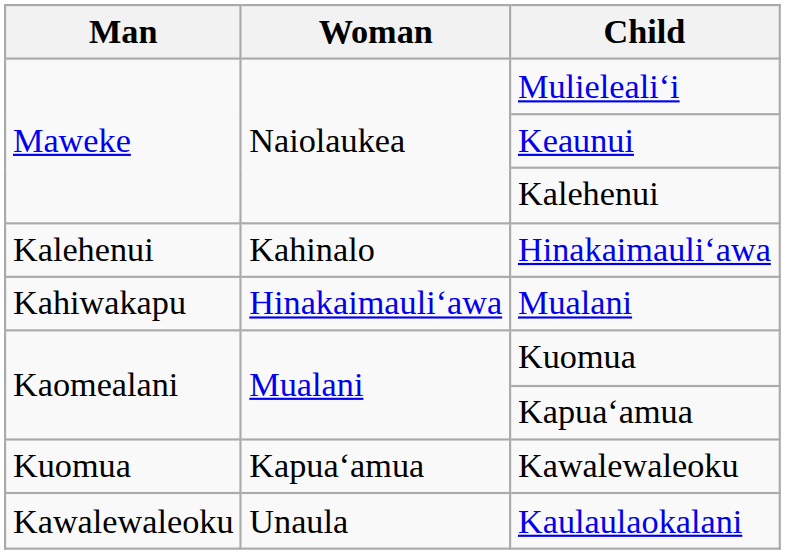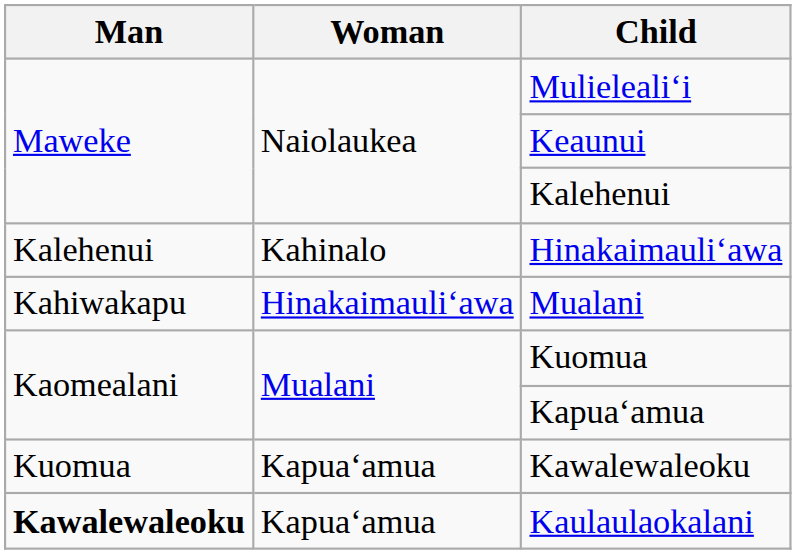Kaulaulaokalani | Man: normal -> bold
Kaulaulaokalani | Woman: Unaula -> Kapuaʻamua
